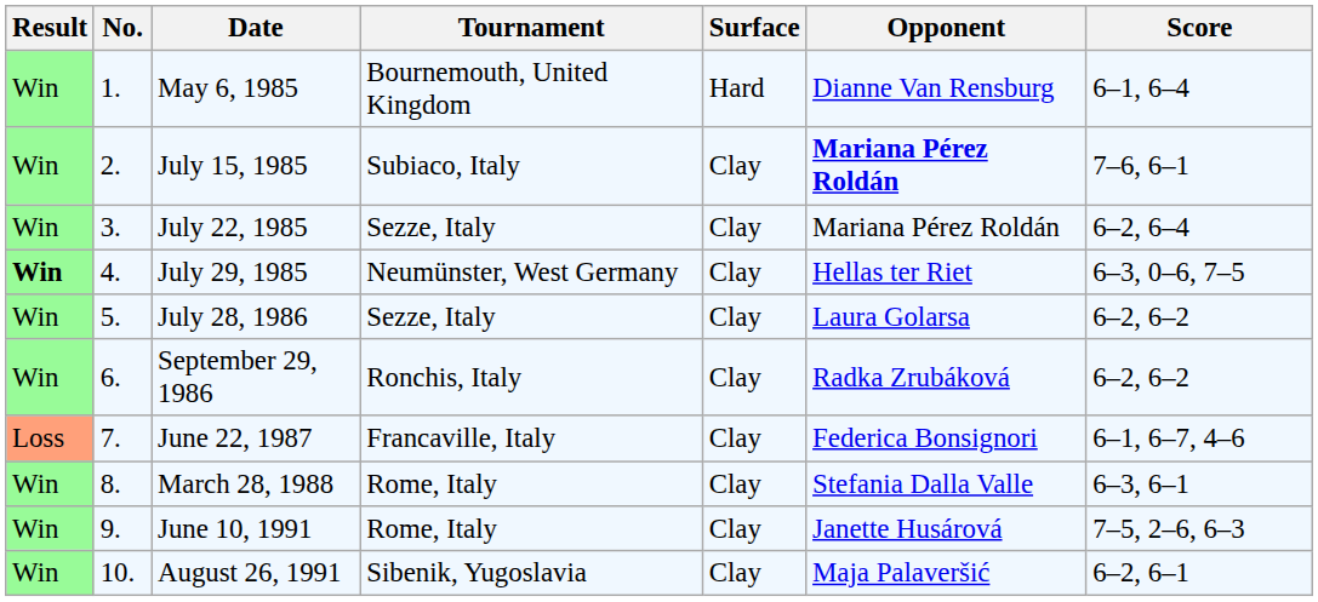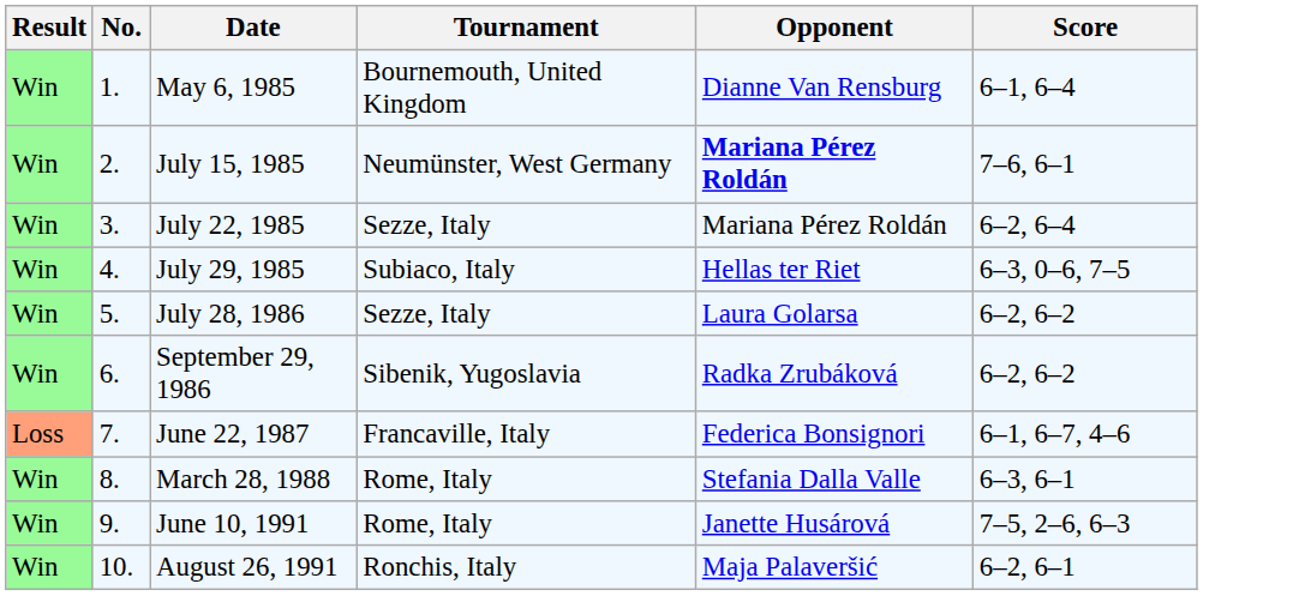- column: Surface | Hard | Clay | Clay | Clay | Clay | Clay | Clay | Clay | Clay | Clay
July 15, 1985 | Tournament: Subiaco, Italy -> Neumünster, West Germany
July 29, 1985 | Result: bold -> normal
July 29, 1985 | Tournament: Neumünster, West Germany -> Subiaco, Italy
September 29, 1986 | Tournament: Ronchis, Italy -> Sibenik, Yugoslavia
August 26, 1991 | Tournament: Sibenik, Yugoslavia -> Ronchis, Italy
